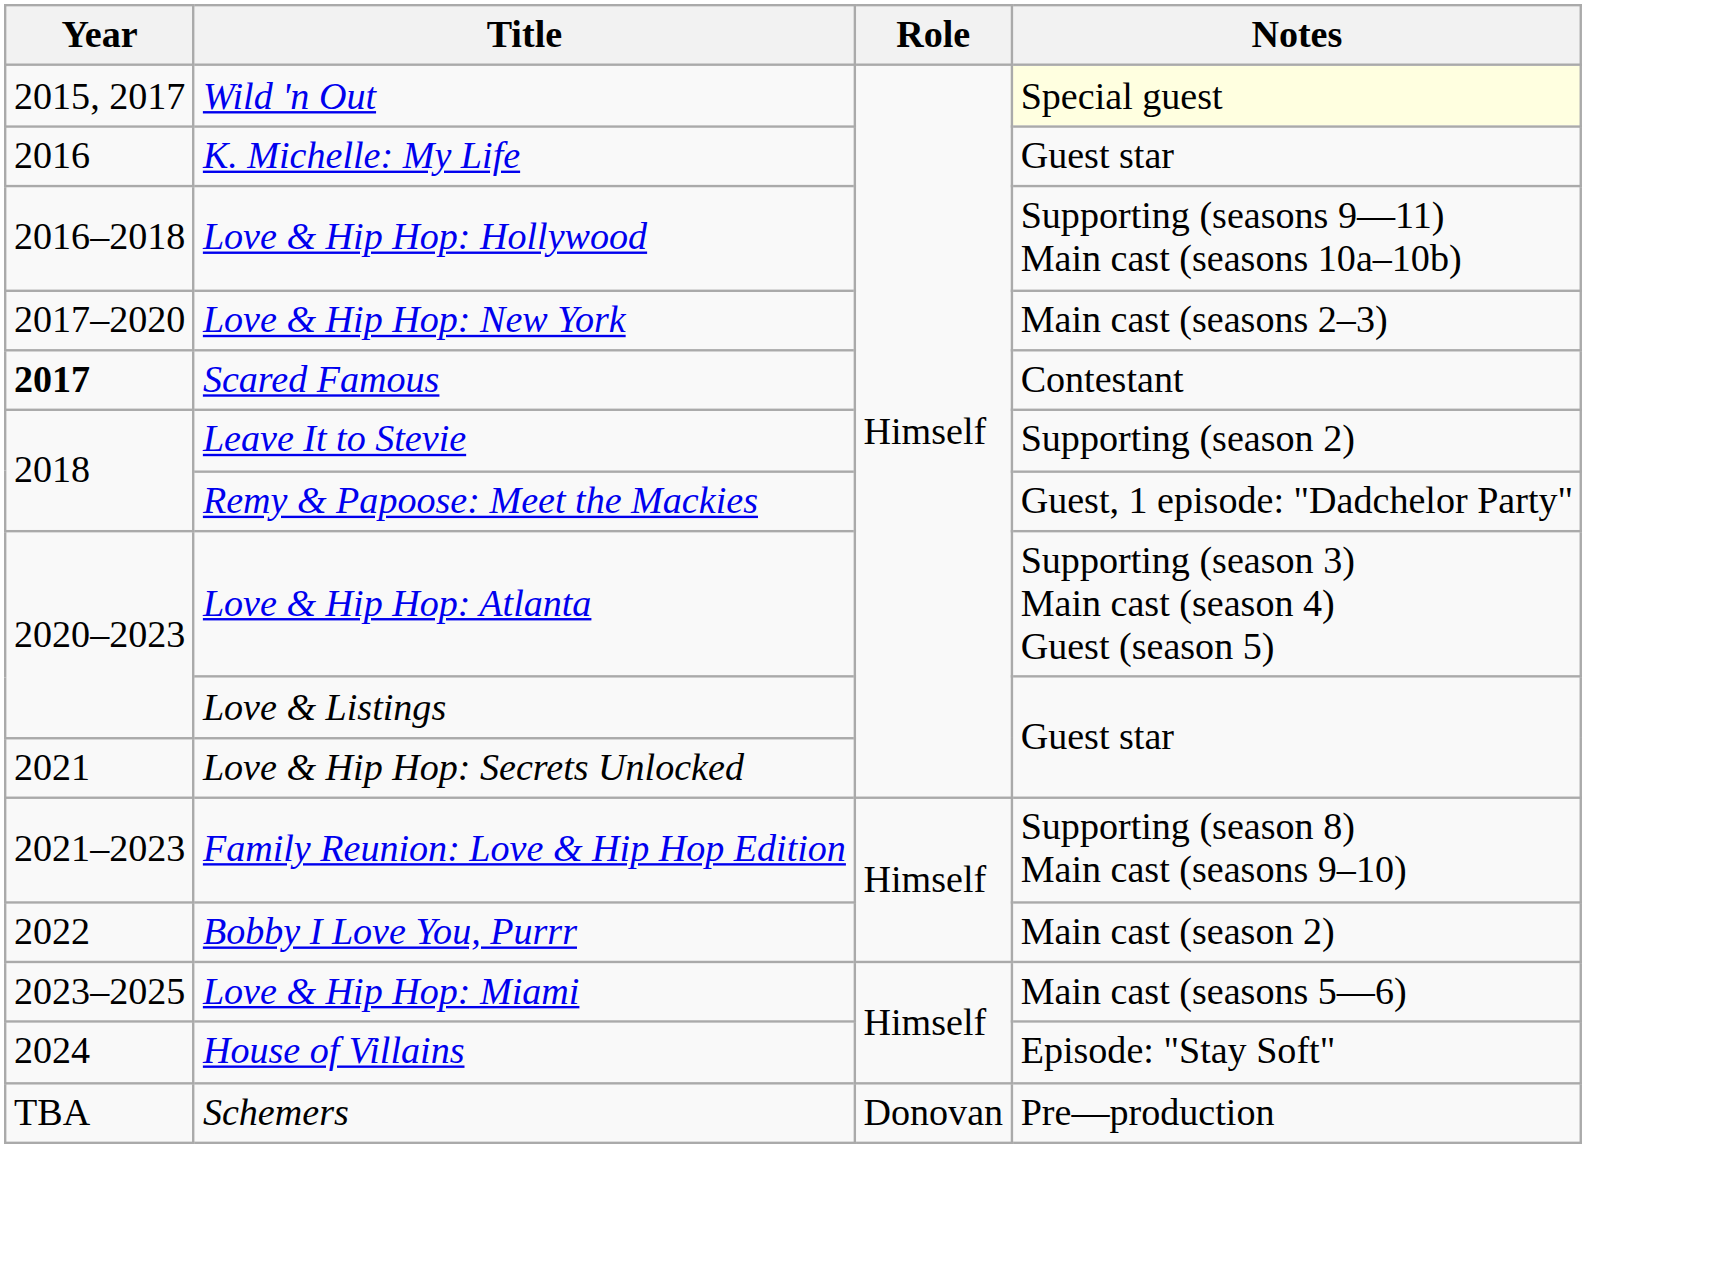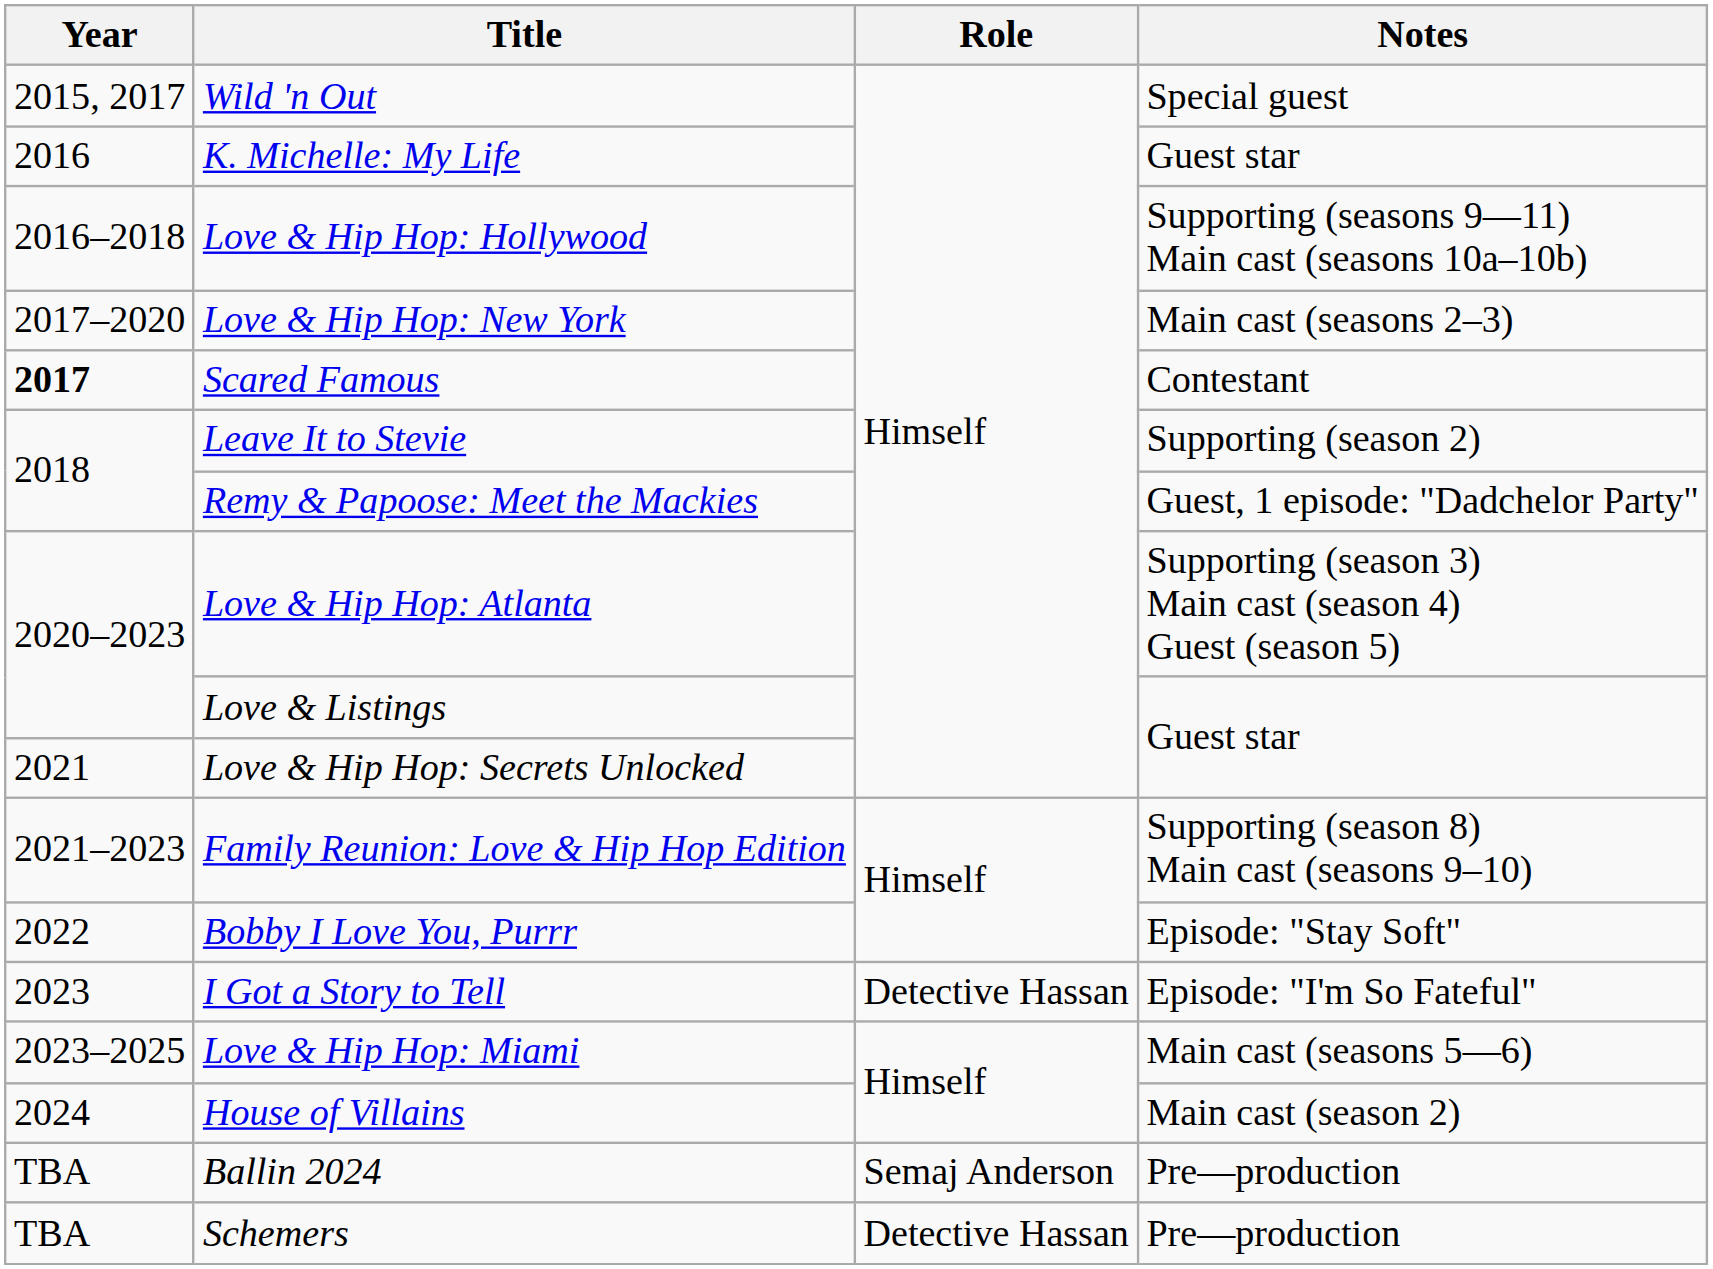Wild 'n Out | Notes: lightyellow background -> no background
Bobby I Love You, Purrr | Notes: Main cast (season 2) -> Episode: "Stay Soft"
+ row: 2023 | I Got a Story to Tell | Detective Hassan | Episode: "I'm So Fateful"
House of Villains | Notes: Episode: "Stay Soft" -> Main cast (season 2)
+ row: TBA | Ballin 2024 | Semaj Anderson | Pre—production
Schemers | Role: Donovan -> Detective Hassan
